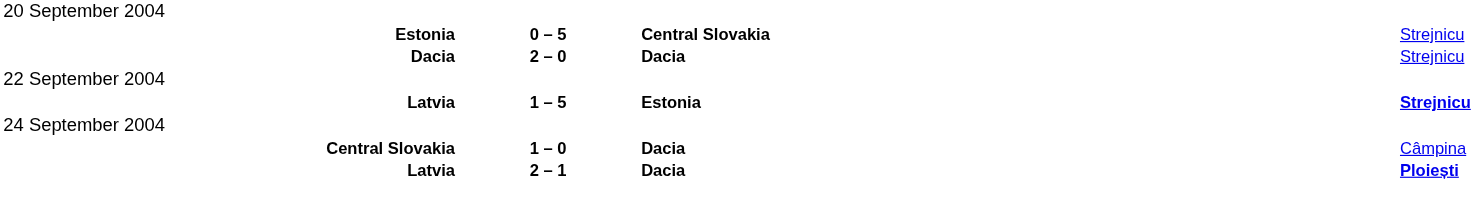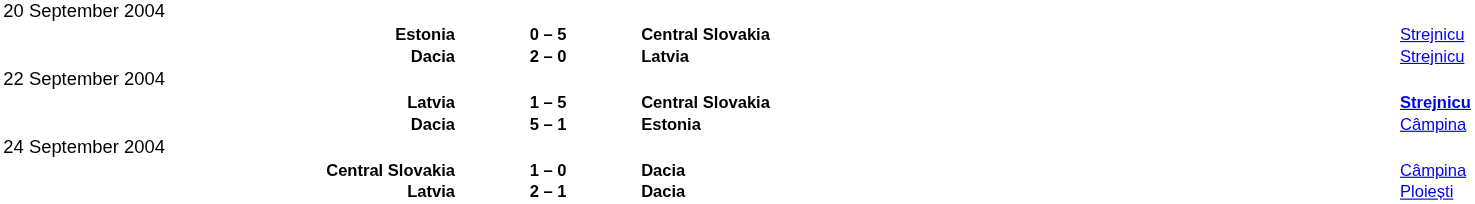Dacia / 2 – 0 | column 3: Dacia -> Latvia
Latvia / 1 – 5 | column 3: Estonia -> Central Slovakia
+ row: Dacia | 5 – 1 | Estonia | Câmpina
Latvia / 2 – 1 | column 4: bold -> normal
